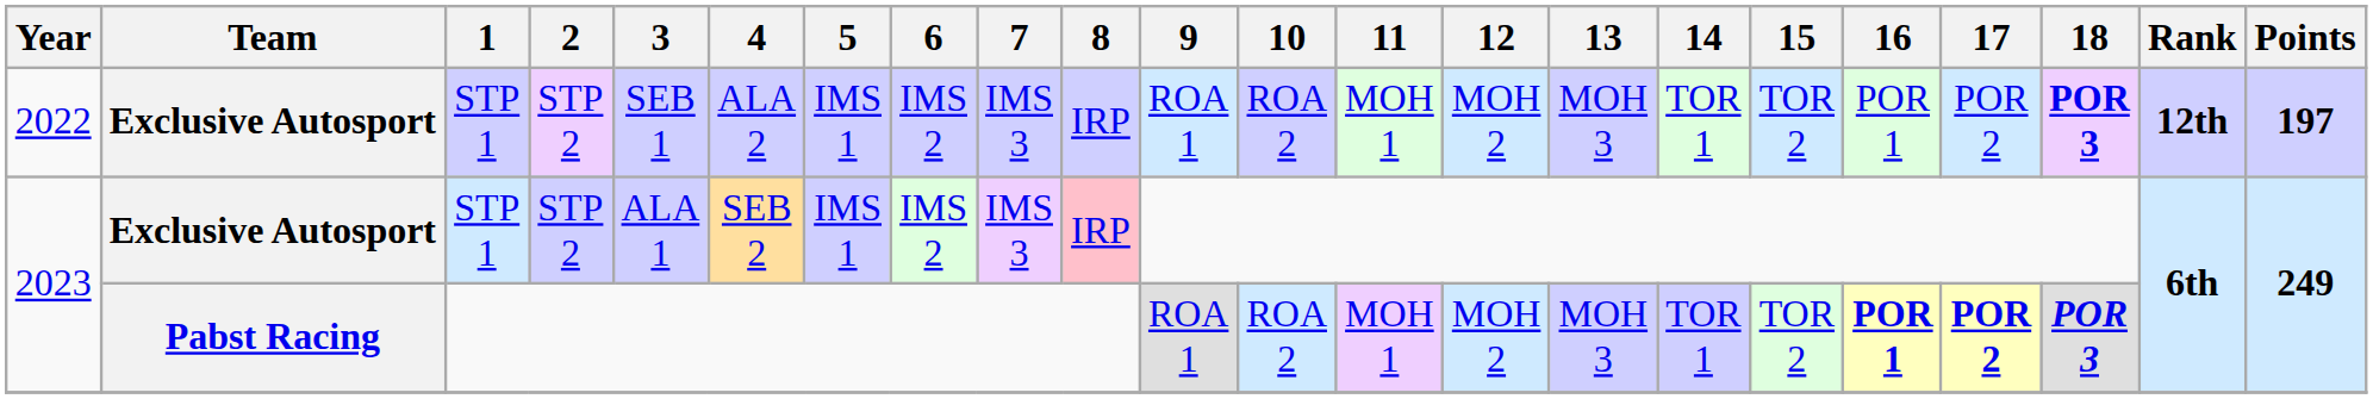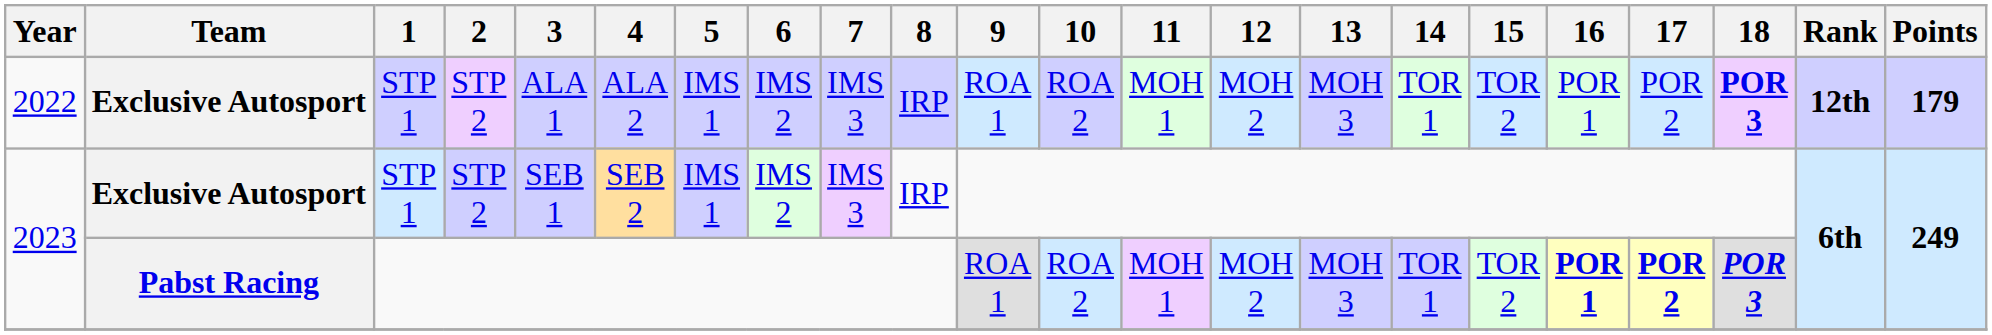2022 | 3: SEB 1 -> ALA 1
2022 | Points: 197 -> 179
2023 / Exclusive Autosport | 3: ALA 1 -> SEB 1
2023 / Exclusive Autosport | 8: pink background -> no background
